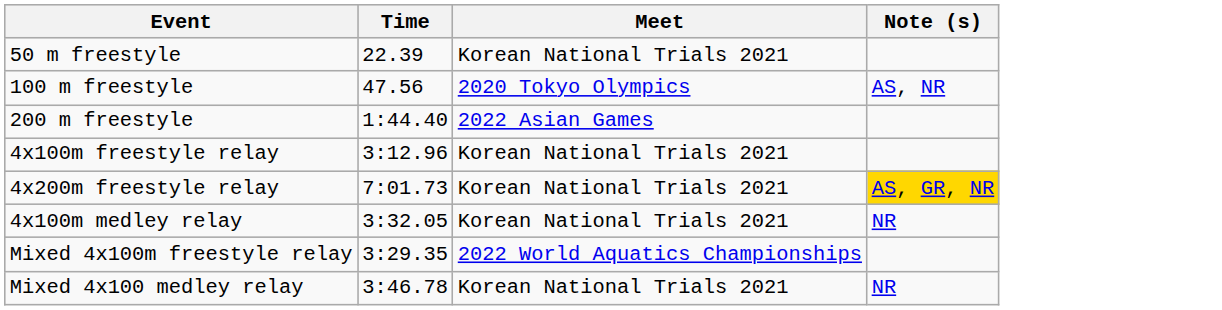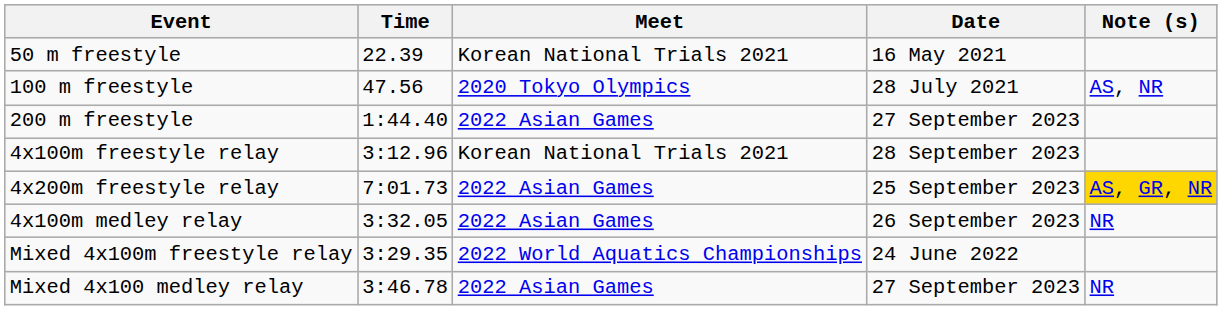+ column: Date | 16 May 2021 | 28 July 2021 | 27 September 2023 | 28 September 2023 | 25 September 2023 | 26 September 2023 | 24 June 2022 | 27 September 2023
4x200m freestyle relay | Meet: Korean National Trials 2021 -> 2022 Asian Games
4x100m medley relay | Meet: Korean National Trials 2021 -> 2022 Asian Games
Mixed 4x100 medley relay | Meet: Korean National Trials 2021 -> 2022 Asian Games
